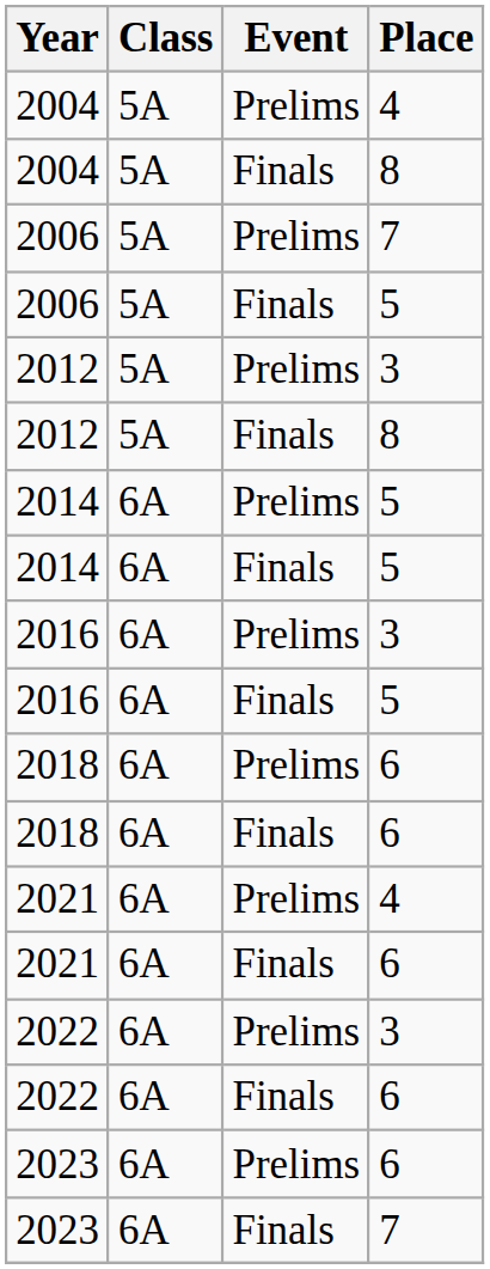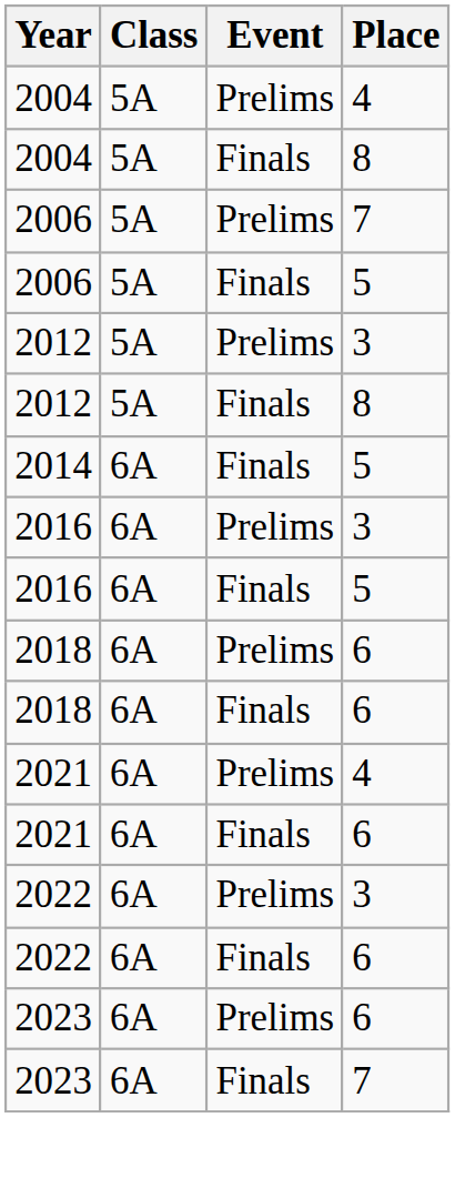- row: 2014 | 6A | Prelims | 5
